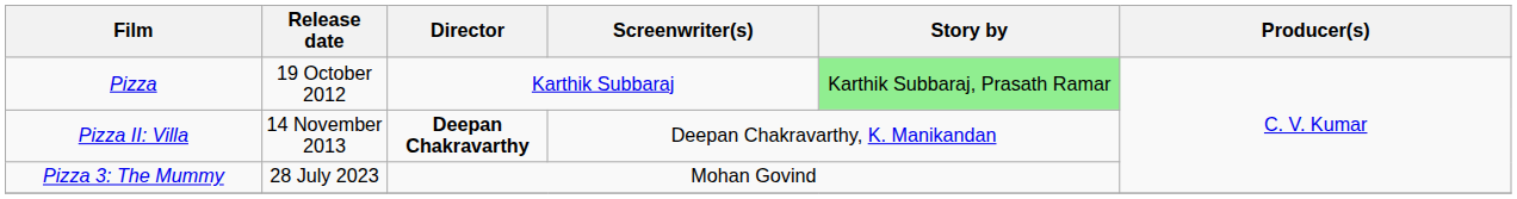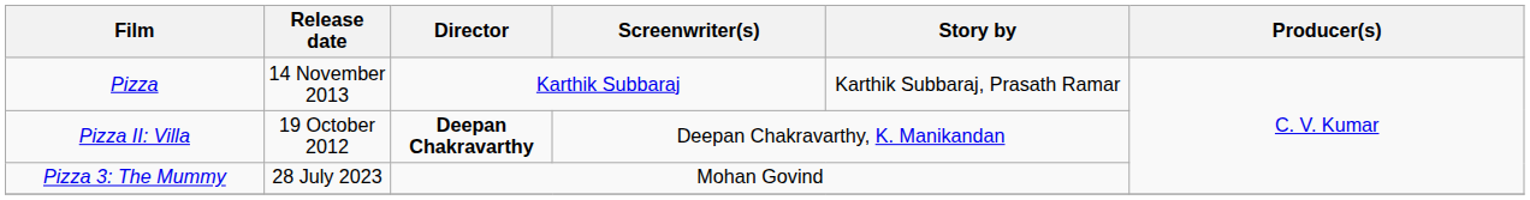Pizza | Release date: 19 October 2012 -> 14 November 2013
Pizza | Story by: lightgreen background -> no background
Pizza II: Villa | Release date: 14 November 2013 -> 19 October 2012
